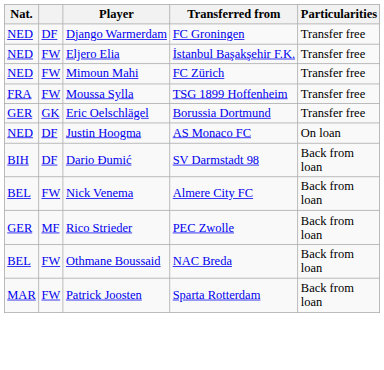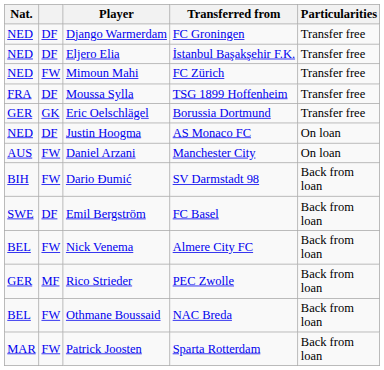Eljero Elia | column 2: FW -> DF
Moussa Sylla | column 2: FW -> DF
+ row: AUS | FW | Daniel Arzani | Manchester City | On loan
Dario Đumić | column 2: DF -> FW
+ row: SWE | DF | Emil Bergström | FC Basel | Back from loan
